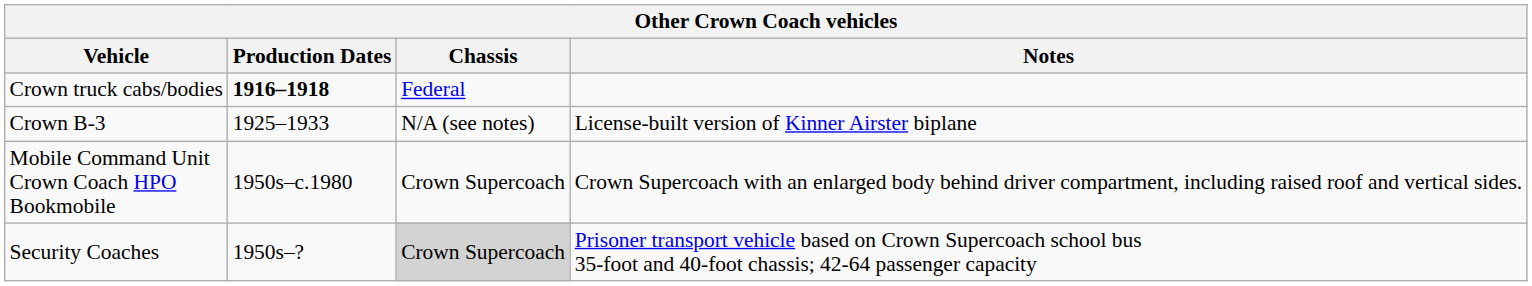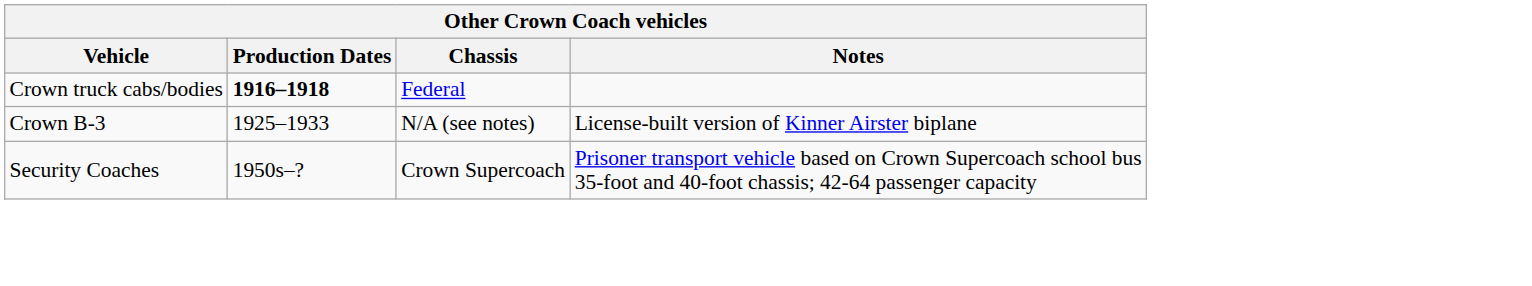- row: Mobile Command Unit Crown Coach HPO Bookmobile | 1950s–c.1980 | Crown Supercoach | Crown Supercoach with an enlarged body behind driver compartment, including raised roof and vertical sides.
Security Coaches | Chassis: lightgrey background -> no background
